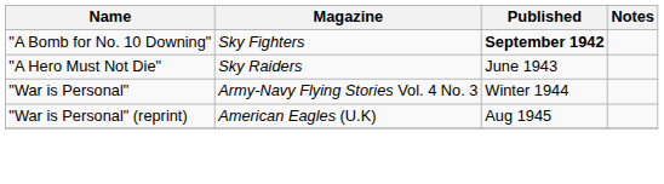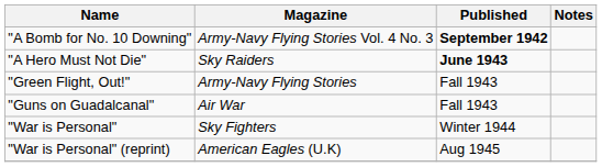"A Bomb for No. 10 Downing" | Magazine: Sky Fighters -> Army-Navy Flying Stories Vol. 4 No. 3
"A Hero Must Not Die" | Published: normal -> bold
+ row: "Green Flight, Out!" | Army-Navy Flying Stories | Fall 1943
+ row: "Guns on Guadalcanal" | Air War | Fall 1943
"War is Personal" | Magazine: Army-Navy Flying Stories Vol. 4 No. 3 -> Sky Fighters
